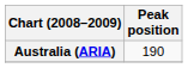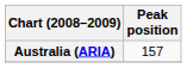Australia (ARIA) | Peak position: 190 -> 157
